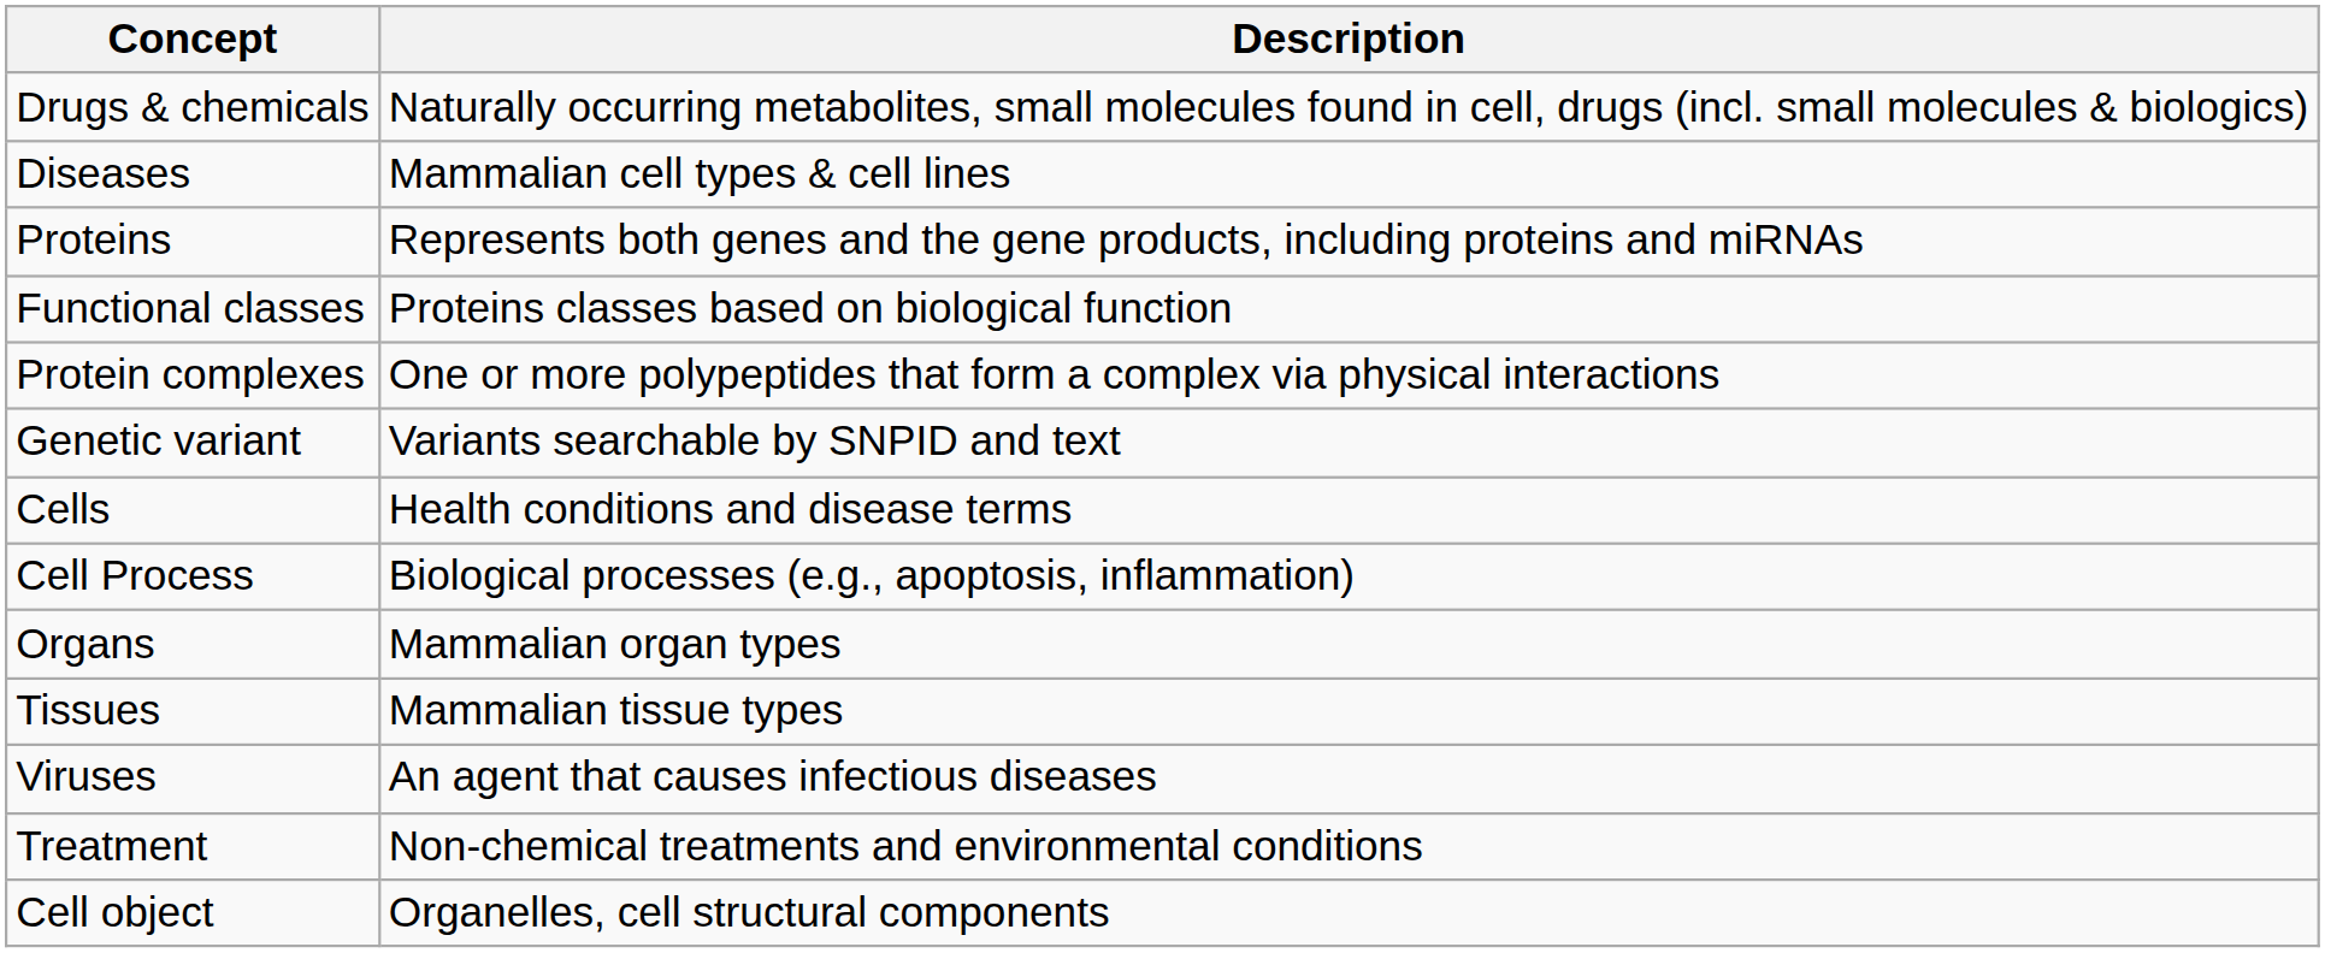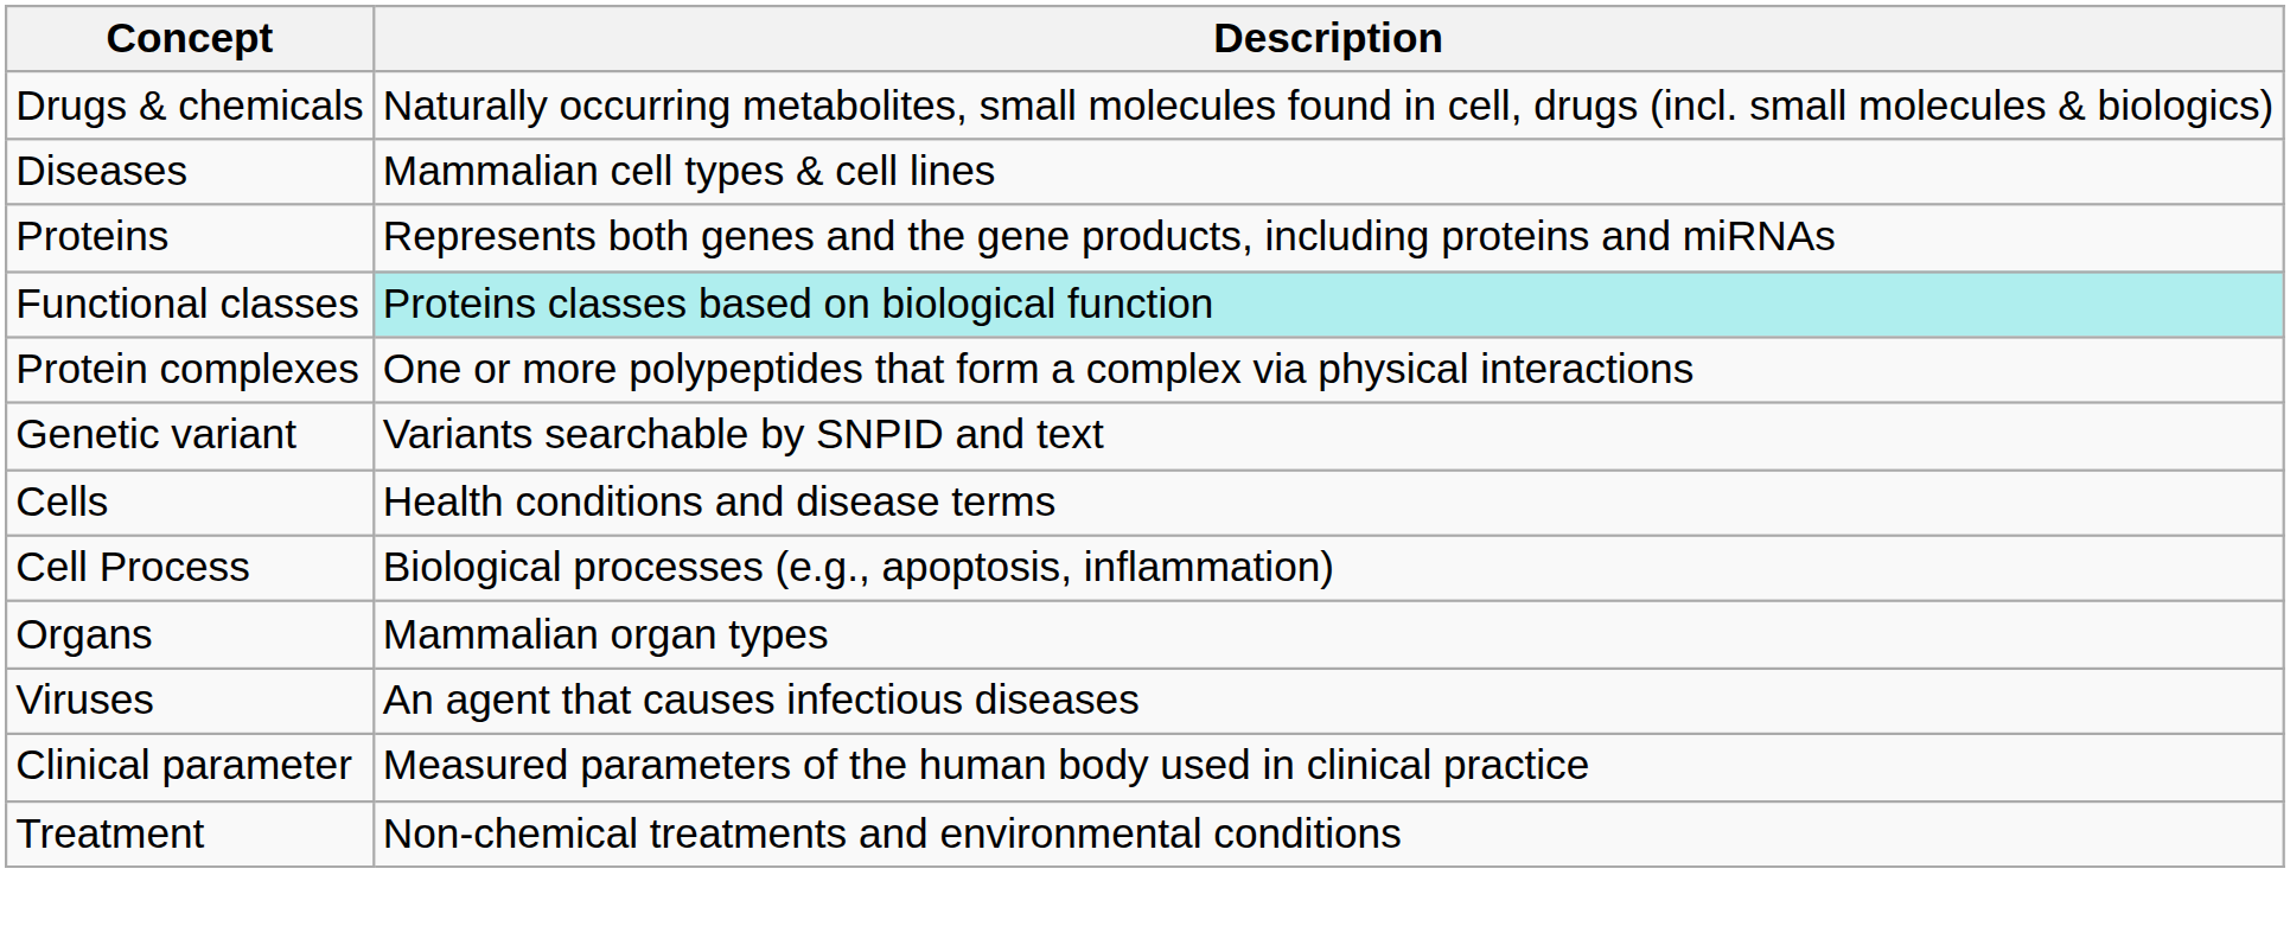Functional classes | Description: no background -> paleturquoise background
- row: Tissues | Mammalian tissue types
+ row: Clinical parameter | Measured parameters of the human body used in clinical practice
- row: Cell object | Organelles, cell structural components
